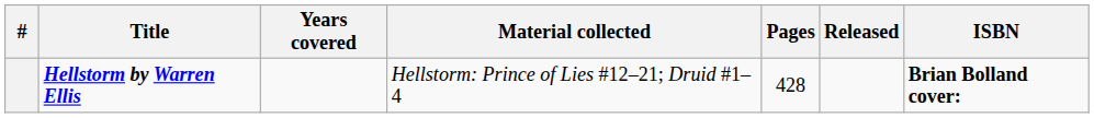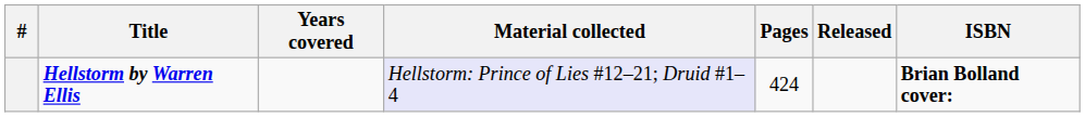Hellstorm by Warren Ellis | Material collected: no background -> lavender background
Hellstorm by Warren Ellis | Pages: 428 -> 424
